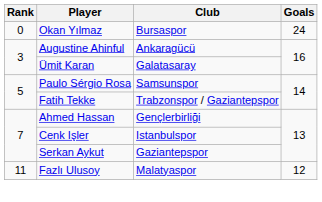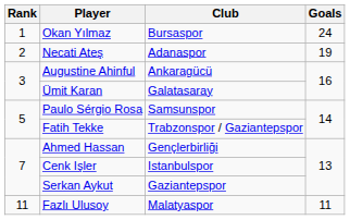Okan Yılmaz | Rank: 0 -> 1
+ row: 2 | Necati Ateş | Adanaspor | 19
Fazlı Ulusoy | Goals: 12 -> 11
